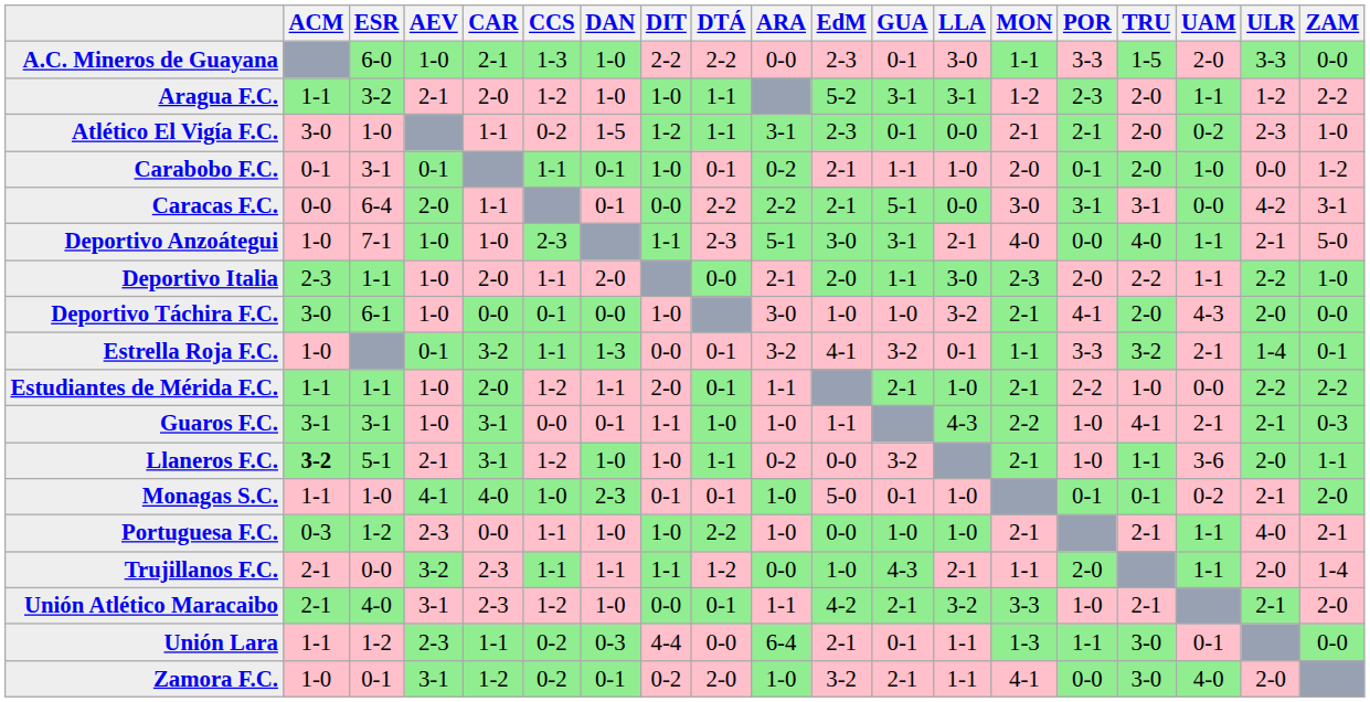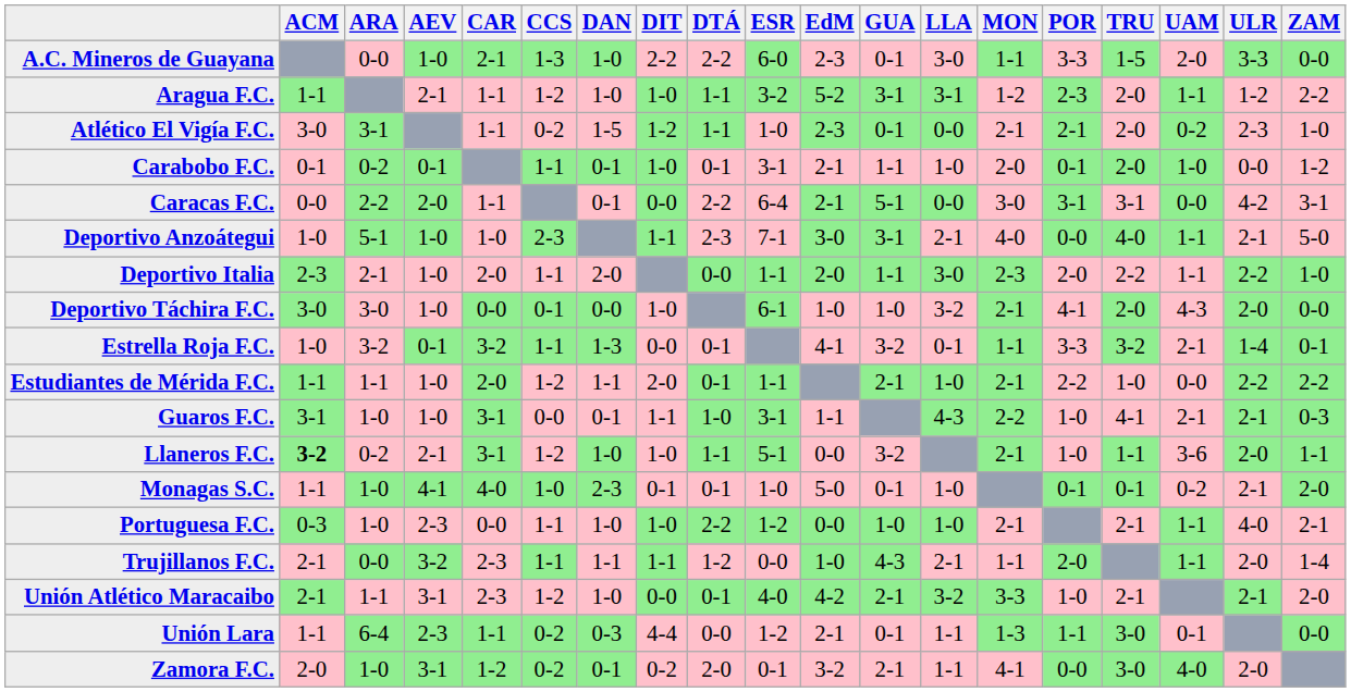columns swapped: ARA <-> ESR
Aragua F.C. | CAR: 2-0 -> 1-1
Zamora F.C. | ACM: 1-0 -> 2-0
